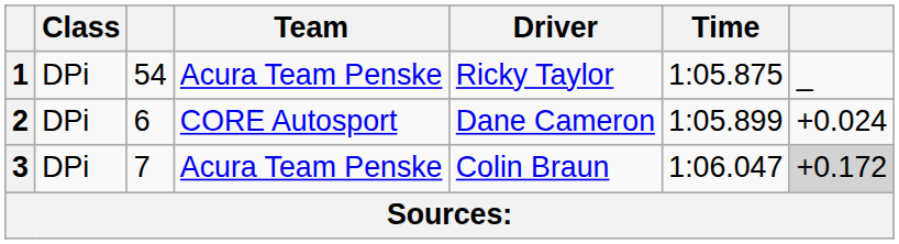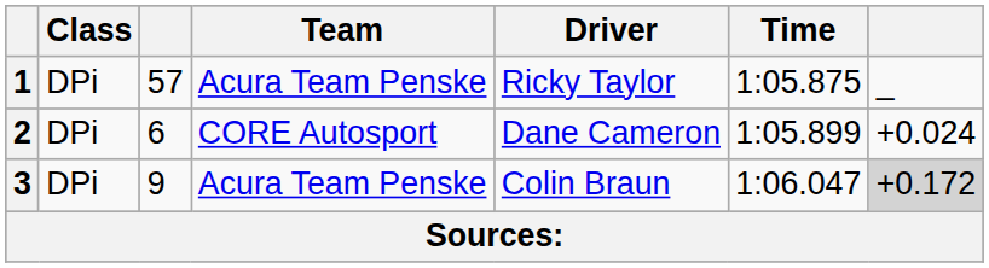1 | column 3: 54 -> 57
3 | column 3: 7 -> 9
